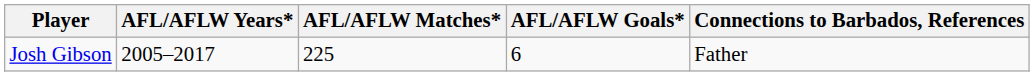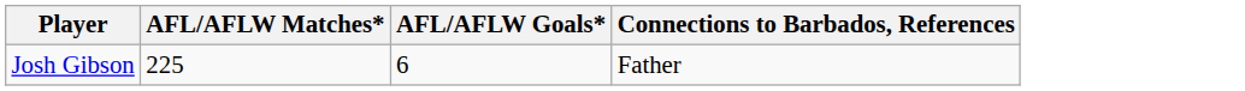- column: AFL/AFLW Years* | 2005–2017
